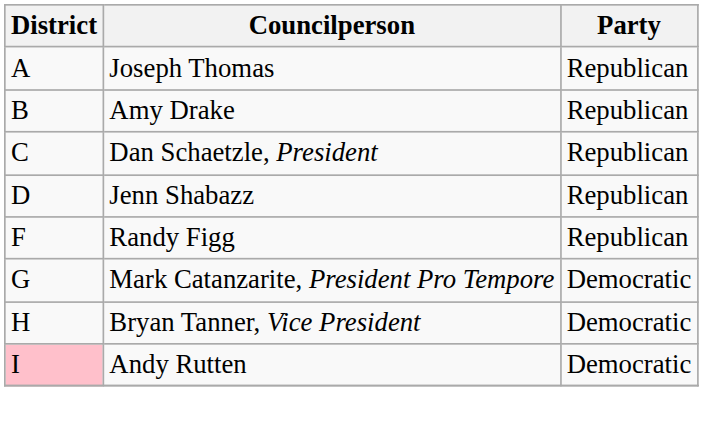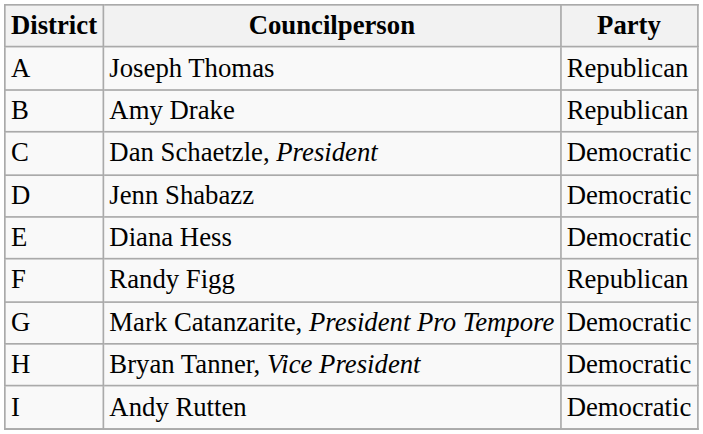Dan Schaetzle, President | Party: Republican -> Democratic
Jenn Shabazz | Party: Republican -> Democratic
+ row: E | Diana Hess | Democratic
Andy Rutten | District: pink background -> no background
